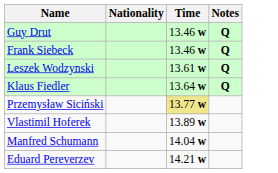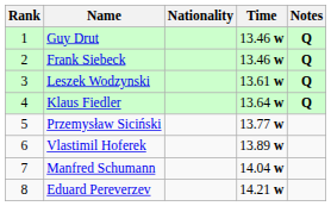+ column: Rank | 1 | 2 | 3 | 4 | 5 | 6 | 7 | 8
Przemysław Siciński | Time: khaki background -> no background
